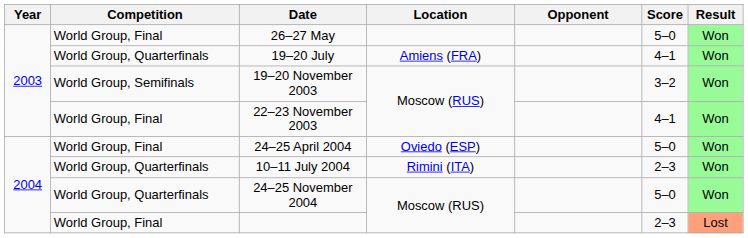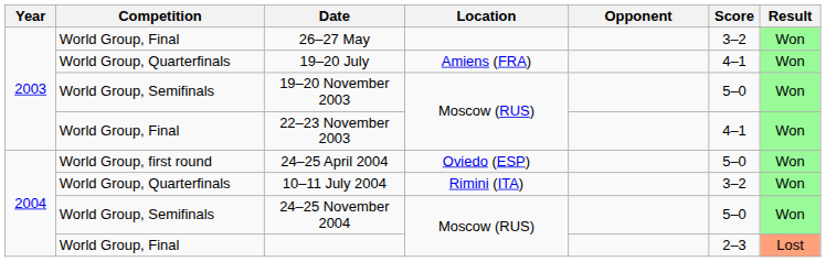26–27 May | Score: 5–0 -> 3–2
19–20 November 2003 | Score: 3–2 -> 5–0
24–25 April 2004 | Competition: World Group, Final -> World Group, first round
10–11 July 2004 | Score: 2–3 -> 3–2
24–25 November 2004 | Competition: World Group, Quarterfinals -> World Group, Semifinals
